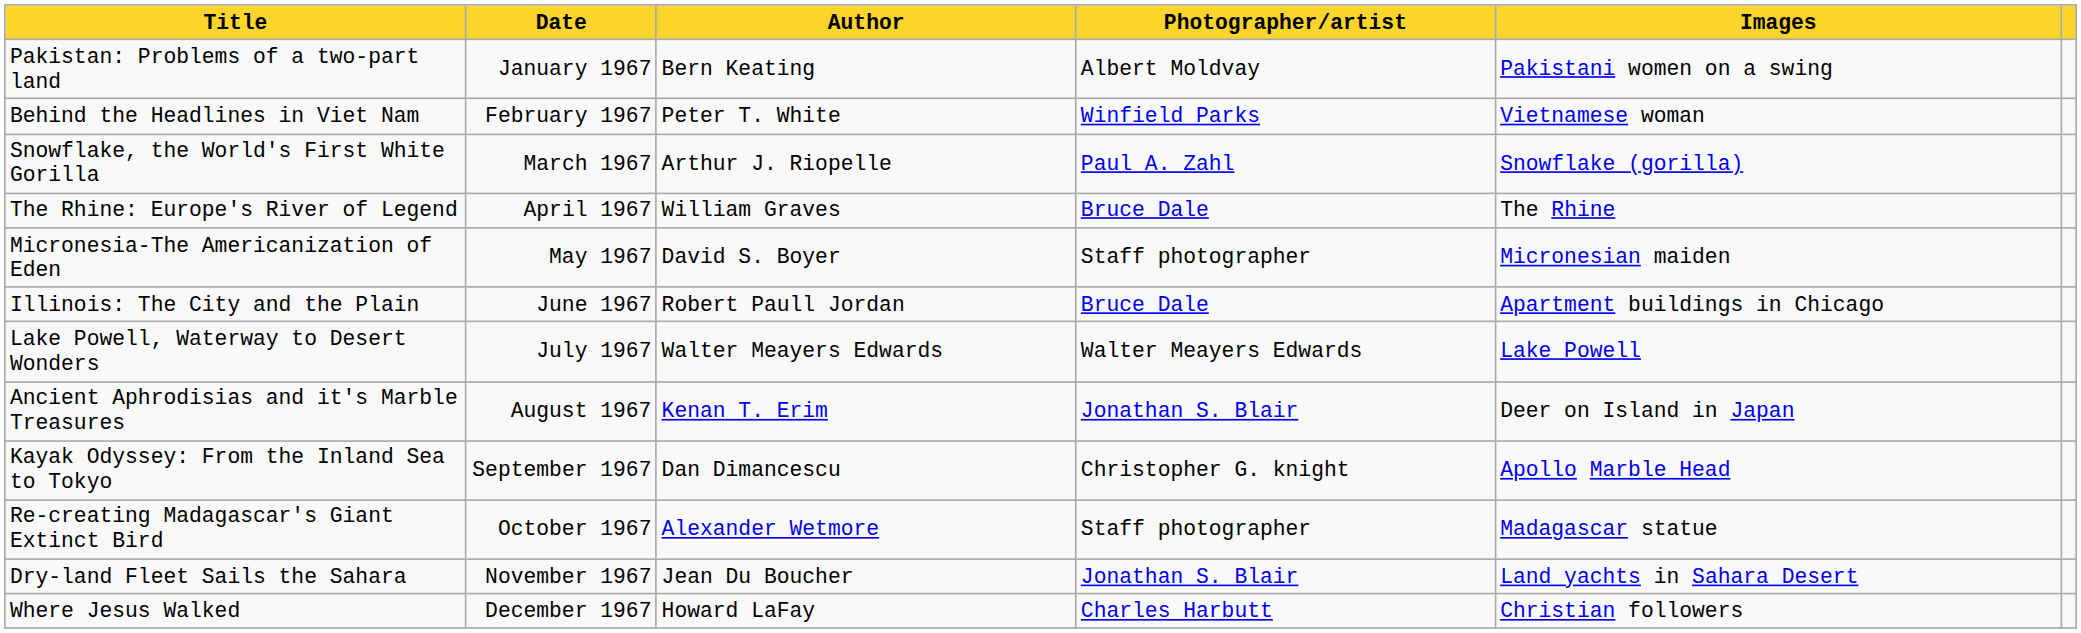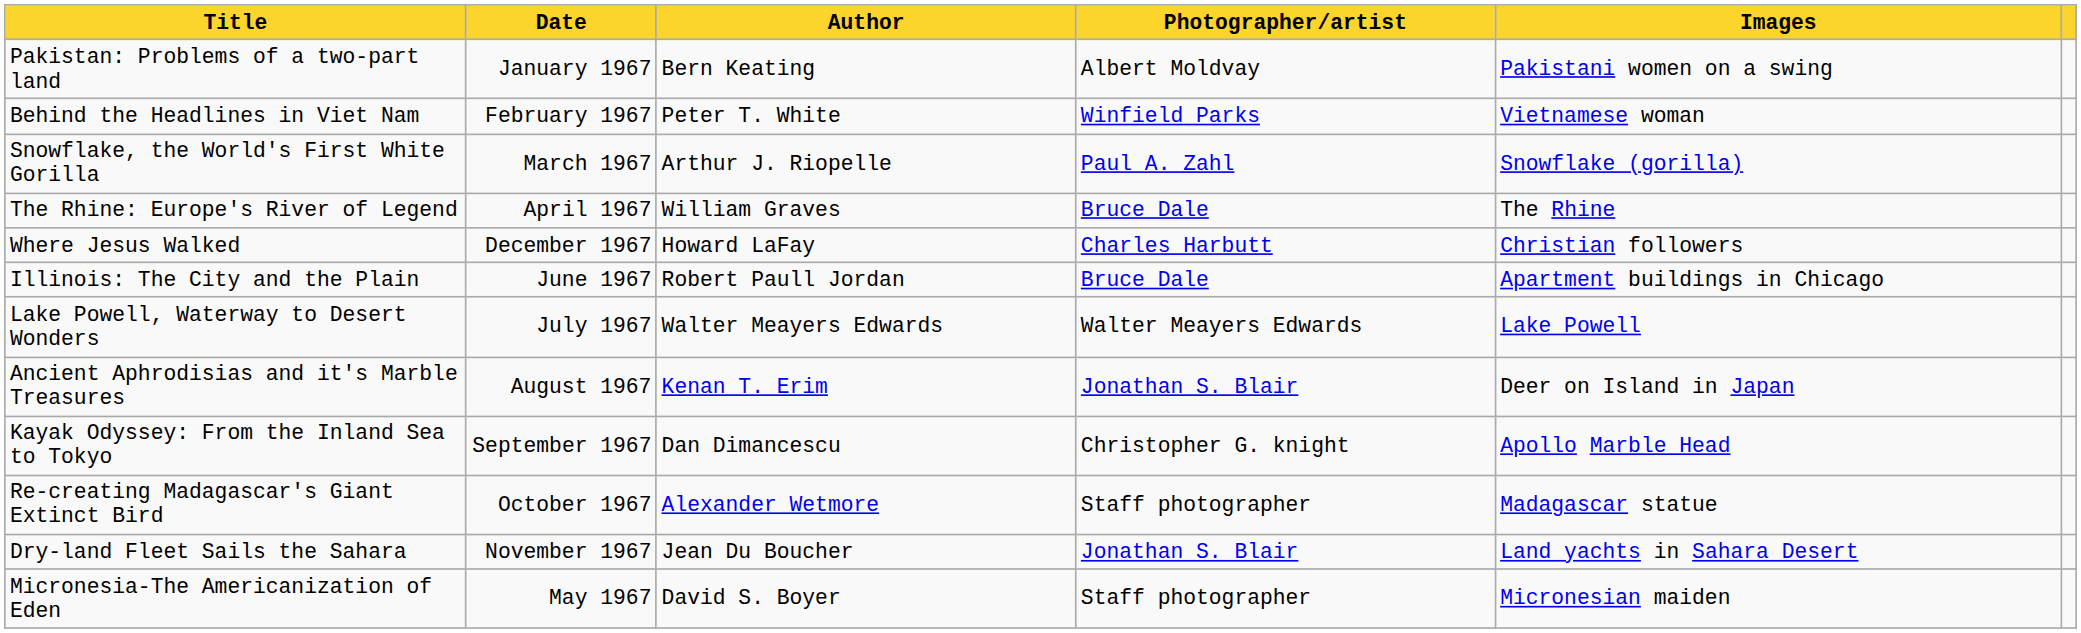rows swapped: Micronesia-The Americanization of Eden <-> Where Jesus Walked
